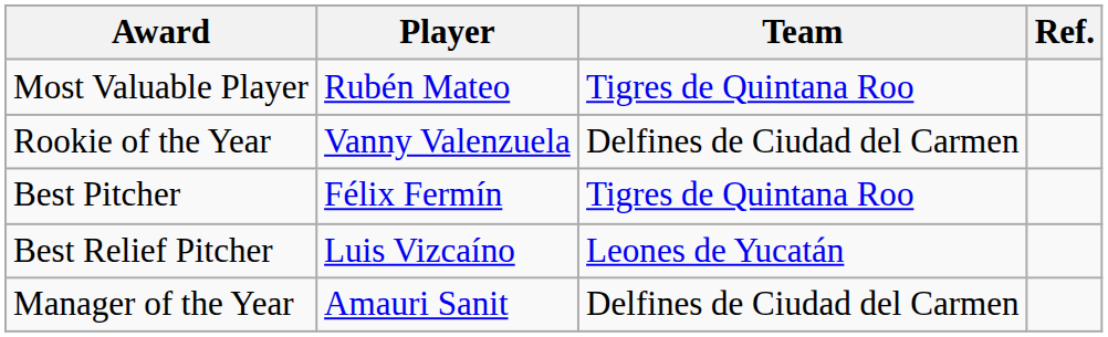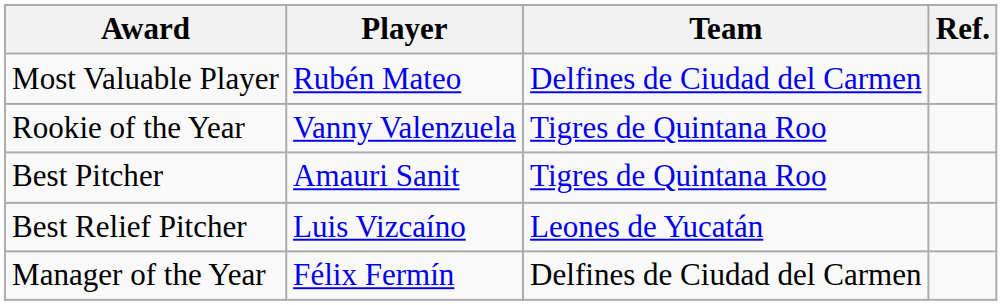Most Valuable Player | Team: Tigres de Quintana Roo -> Delfines de Ciudad del Carmen
Rookie of the Year | Team: Delfines de Ciudad del Carmen -> Tigres de Quintana Roo
Best Pitcher | Player: Félix Fermín -> Amauri Sanit
Manager of the Year | Player: Amauri Sanit -> Félix Fermín
